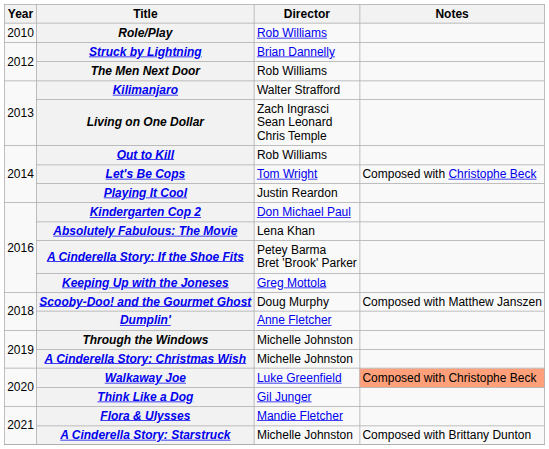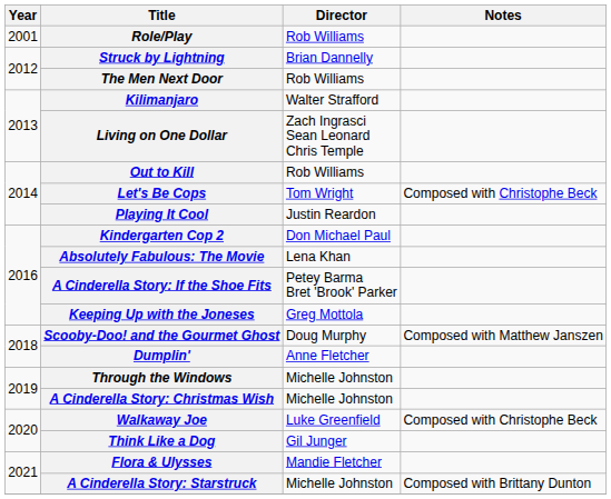Role/Play | Year: 2010 -> 2001
Walkaway Joe | Notes: lightsalmon background -> no background
